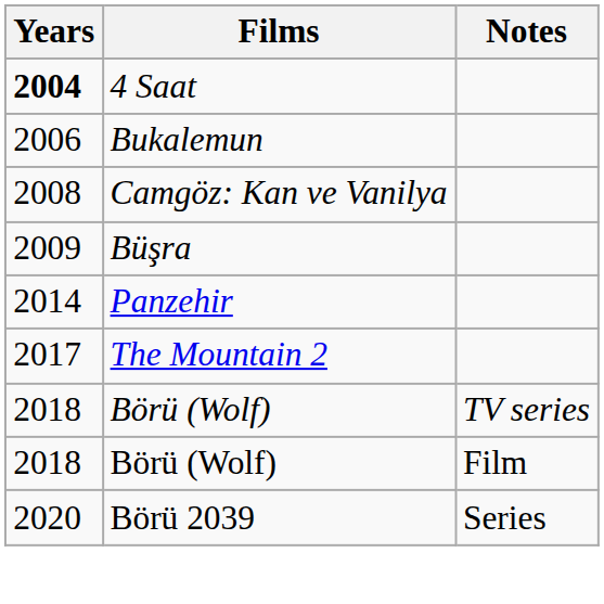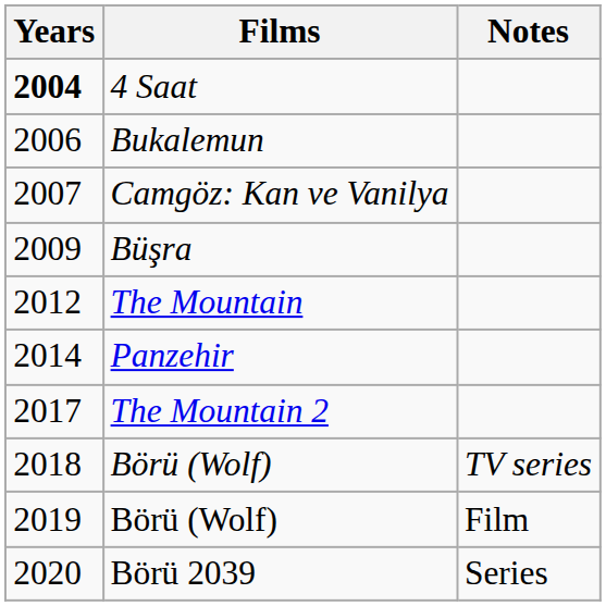Camgöz: Kan ve Vanilya | Years: 2008 -> 2007
+ row: 2012 | The Mountain
Börü (Wolf) / Film | Years: 2018 -> 2019
